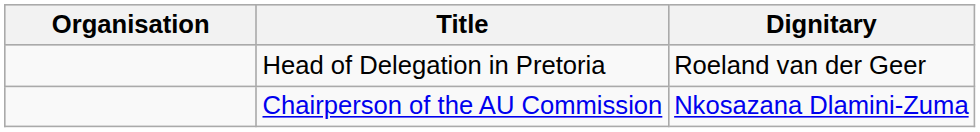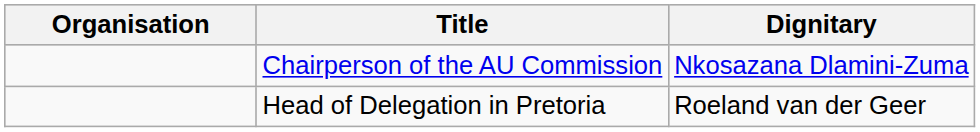rows swapped: Chairperson of the AU Commission <-> Head of Delegation in Pretoria
